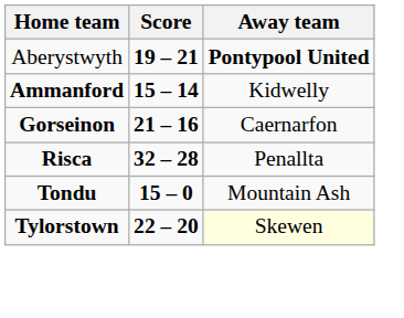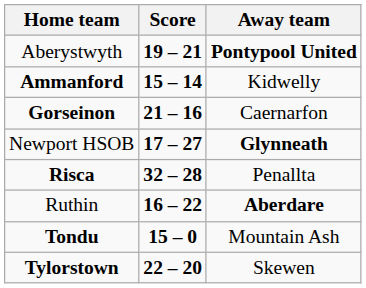+ row: Newport HSOB | 17 – 27 | Glynneath
+ row: Ruthin | 16 – 22 | Aberdare
Tylorstown | Away team: lightyellow background -> no background
